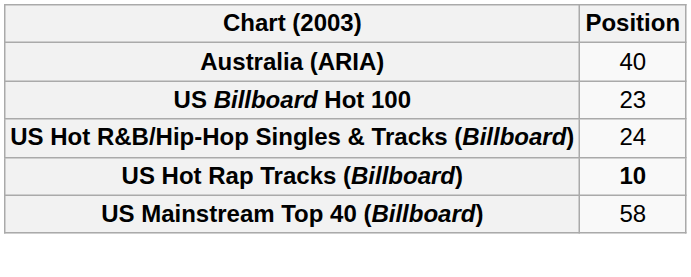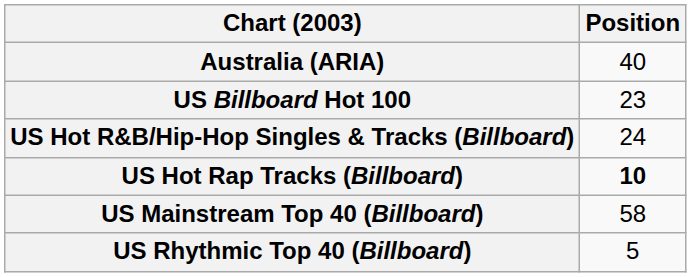+ row: US Rhythmic Top 40 (Billboard) | 5
